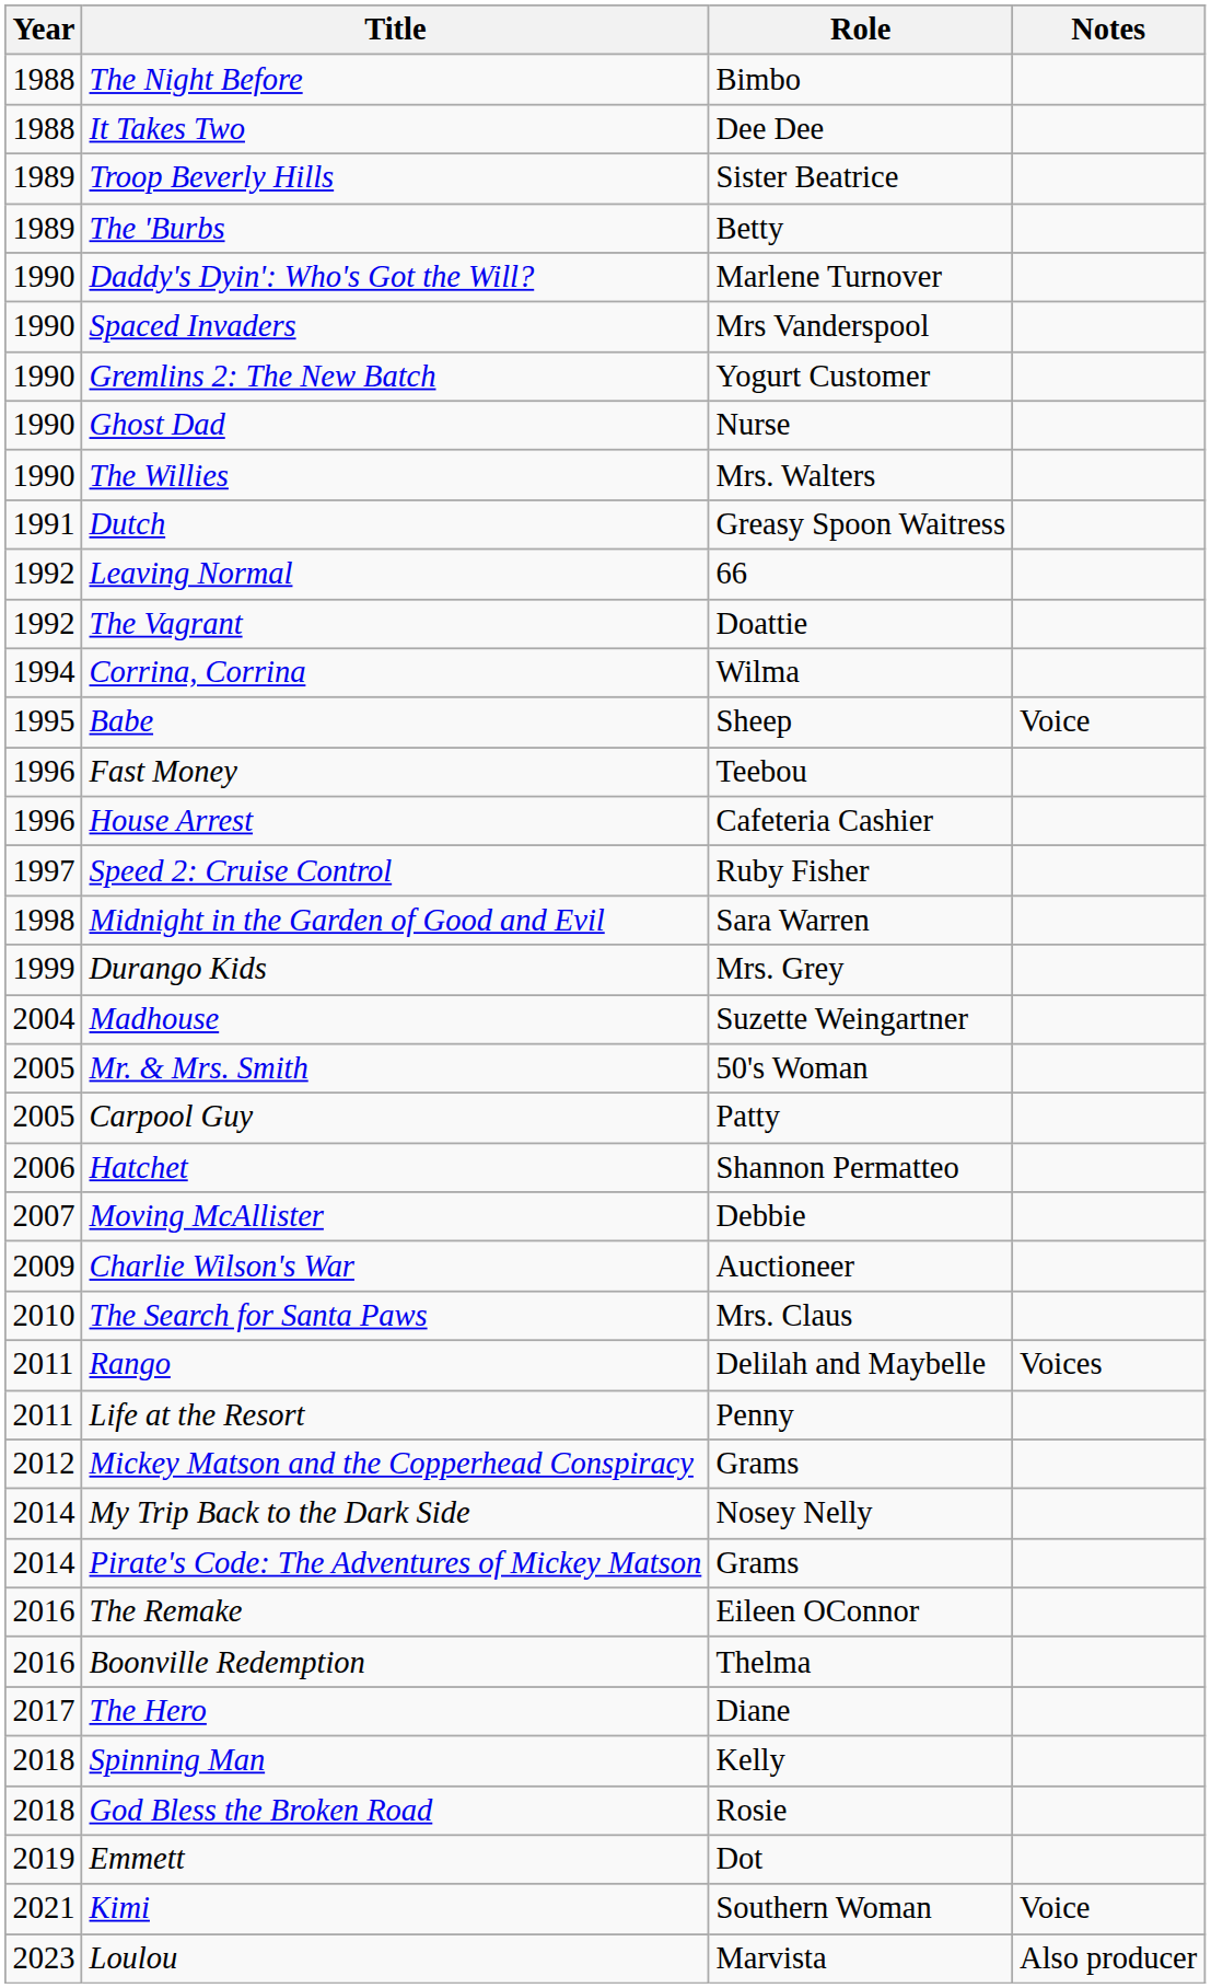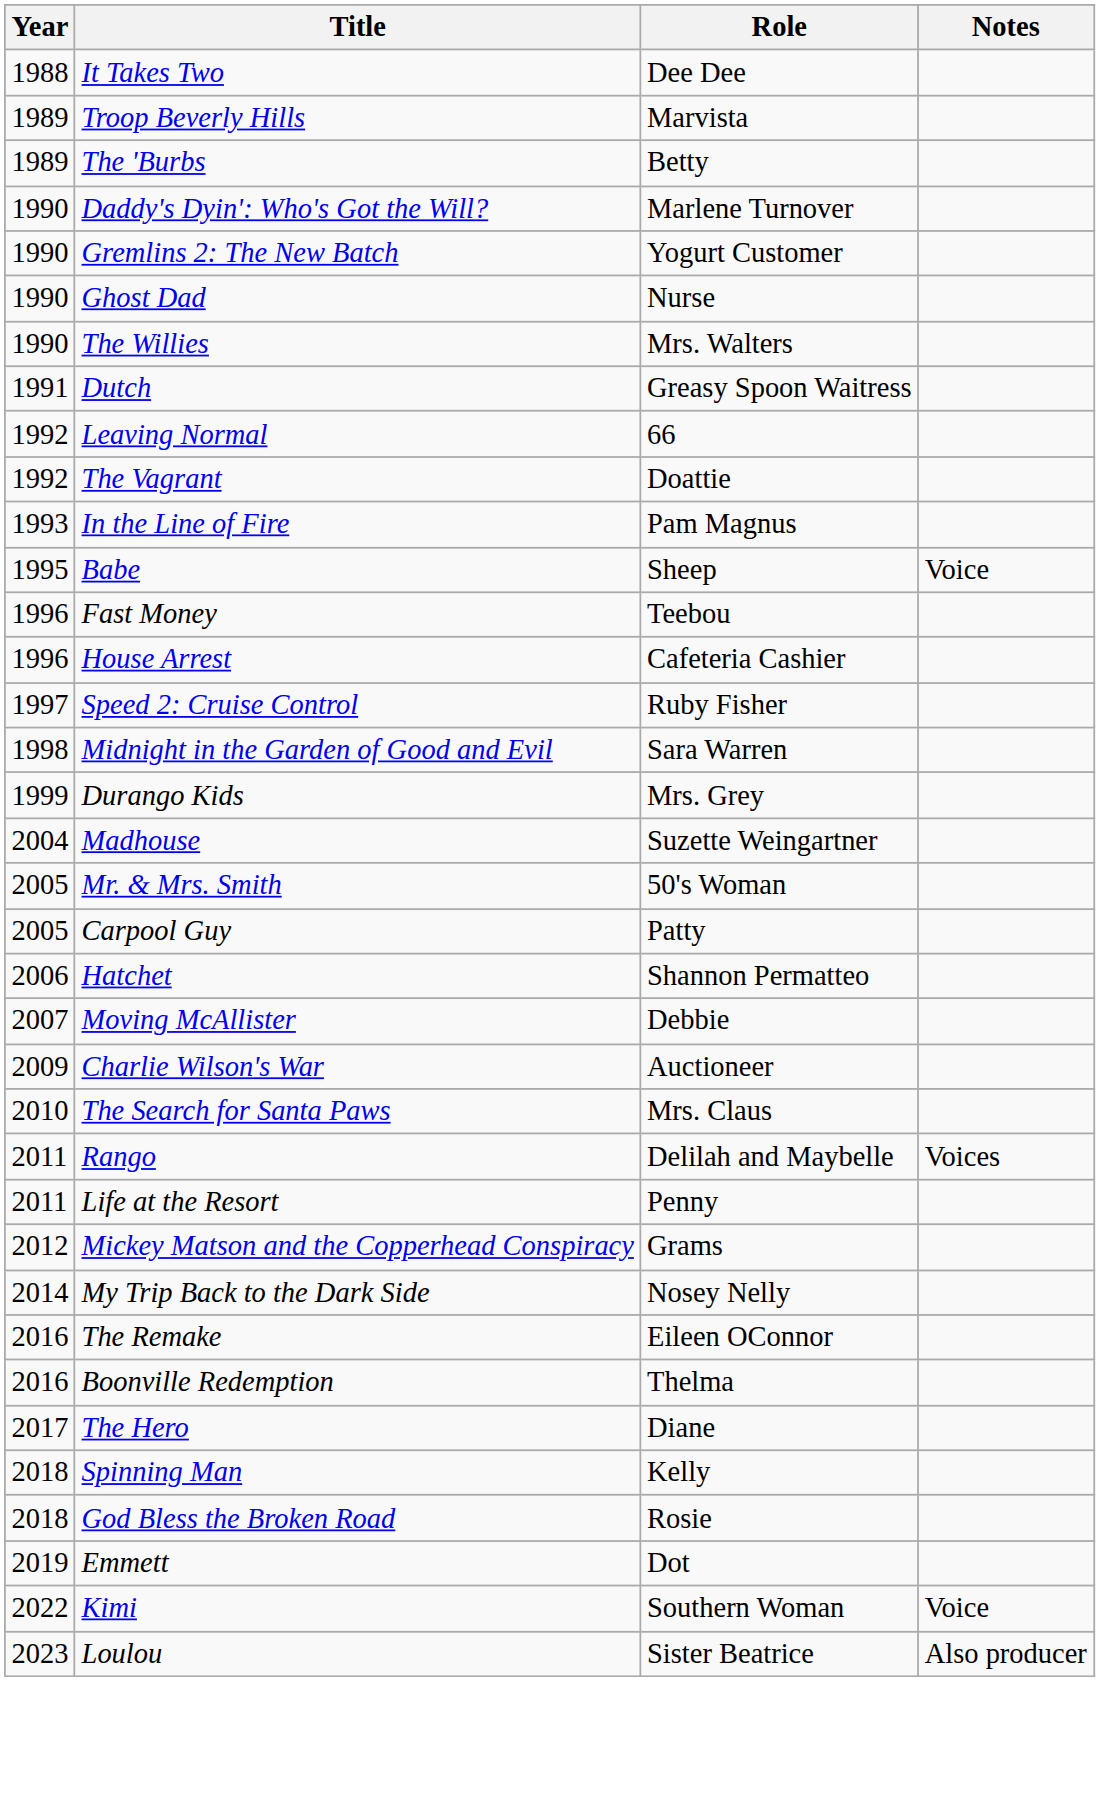- row: 1988 | The Night Before | Bimbo
Troop Beverly Hills | Role: Sister Beatrice -> Marvista
- row: 1990 | Spaced Invaders | Mrs Vanderspool
+ row: 1993 | In the Line of Fire | Pam Magnus
- row: 1994 | Corrina, Corrina | Wilma
- row: 2014 | Pirate's Code: The Adventures of Mickey Matson | Grams
Kimi | Year: 2021 -> 2022
Loulou | Role: Marvista -> Sister Beatrice
